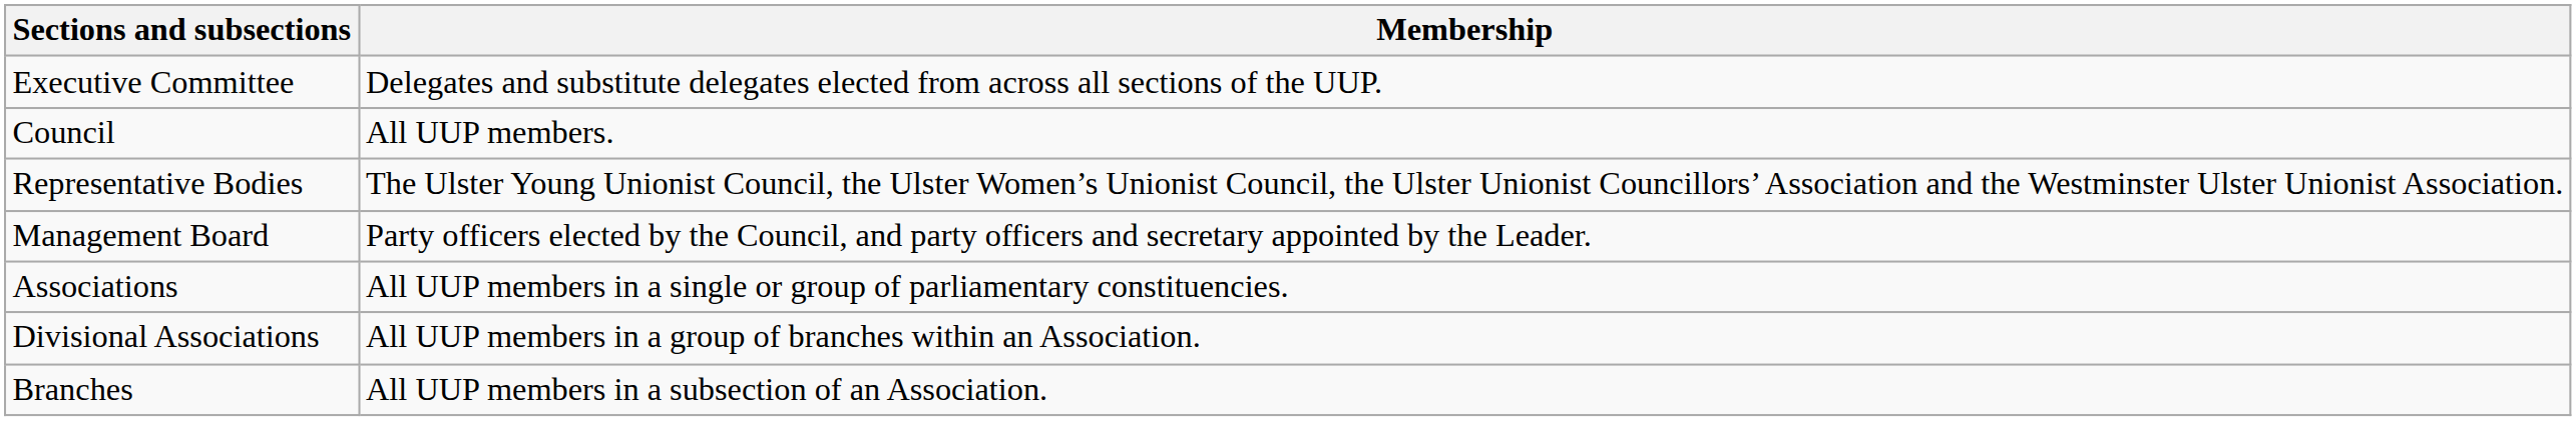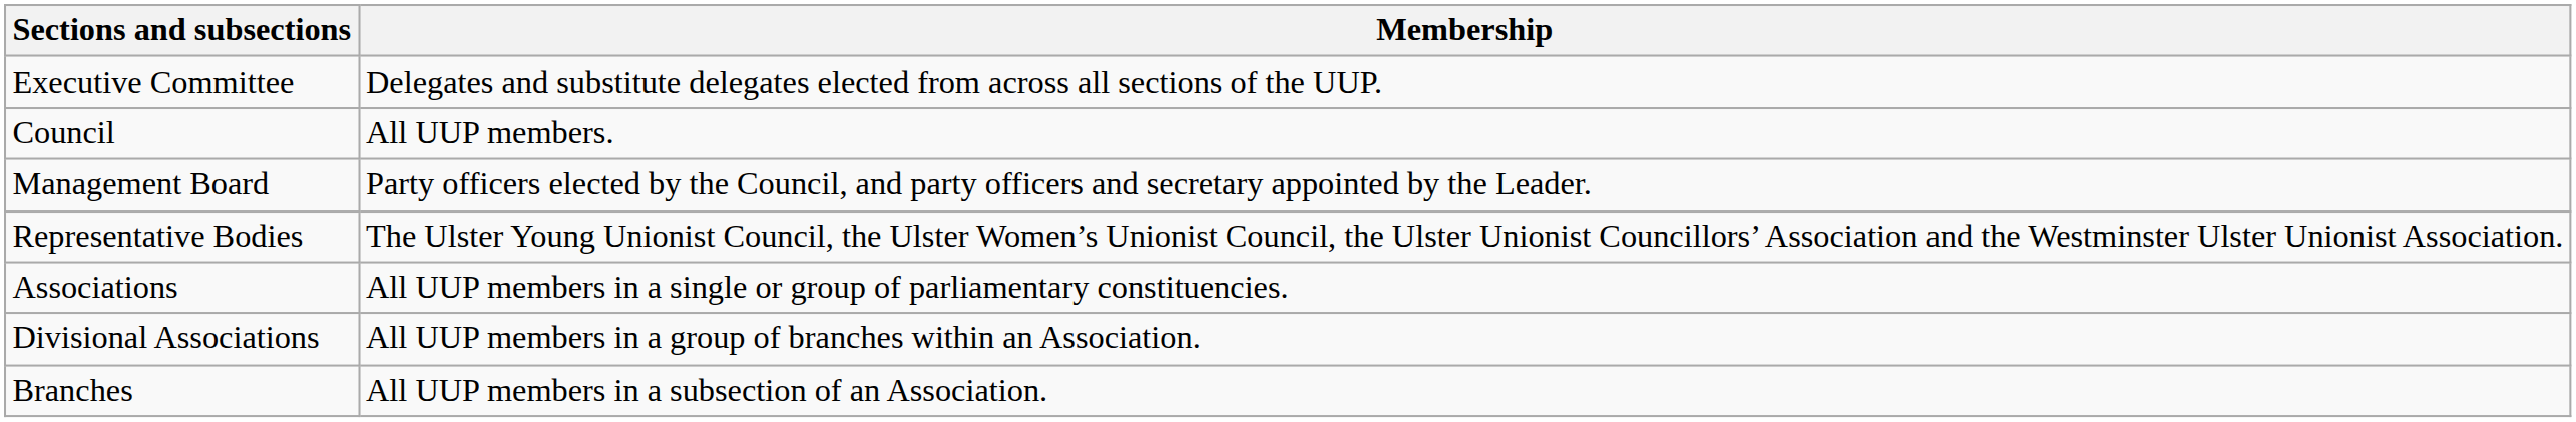rows swapped: Management Board <-> Representative Bodies
